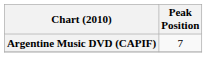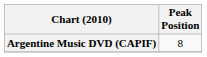Argentine Music DVD (CAPIF) | Peak Position: 7 -> 8
